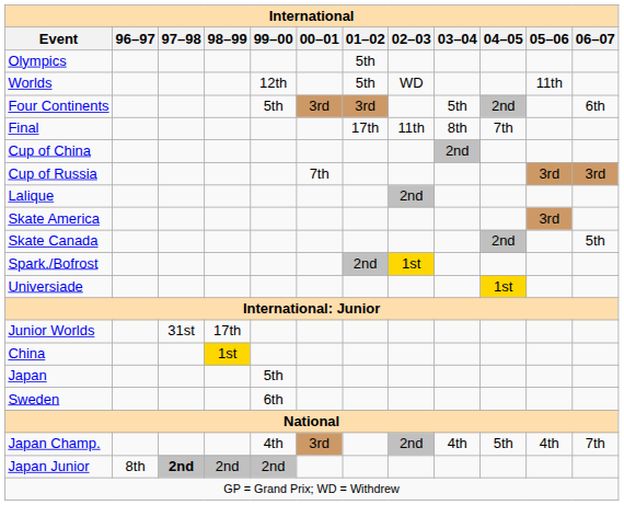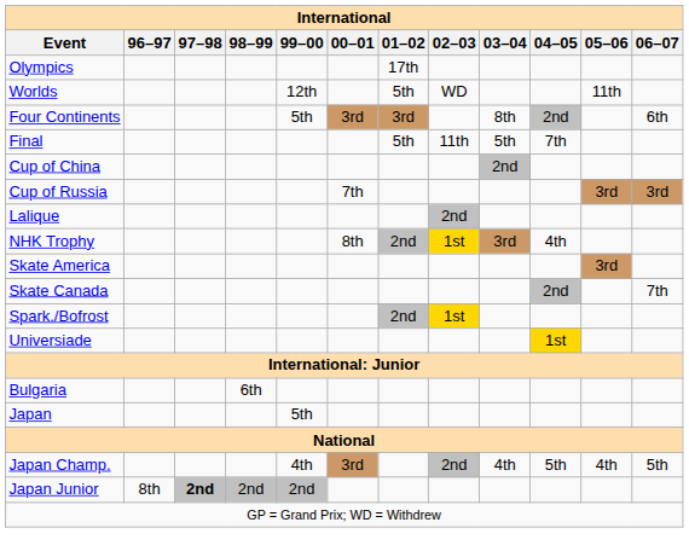Olympics | 01–02: 5th -> 17th
Four Continents | 03–04: 5th -> 8th
Final | 01–02: 17th -> 5th
Final | 03–04: 8th -> 5th
+ row: NHK Trophy | 8th | 2nd | 1st | 3rd | 4th
Skate Canada | 06–07: 5th -> 7th
- row: Junior Worlds | 31st | 17th
+ row: Bulgaria | 6th
- row: China | 1st
- row: Sweden | 6th
Japan Champ. | 06–07: 7th -> 5th
